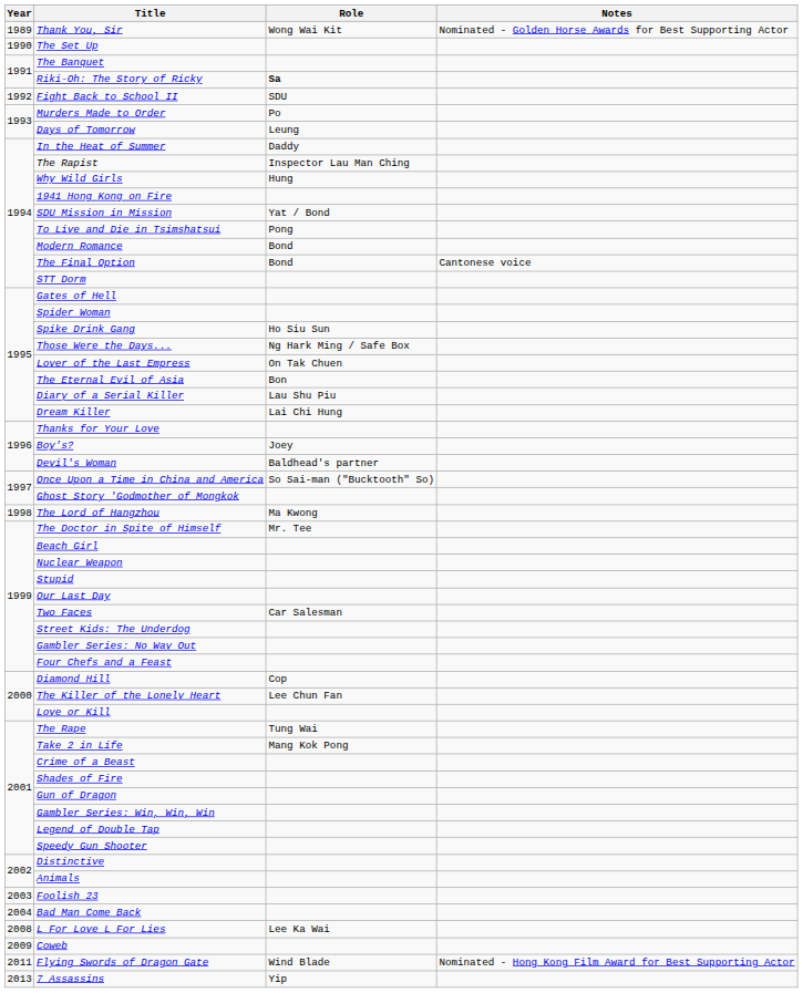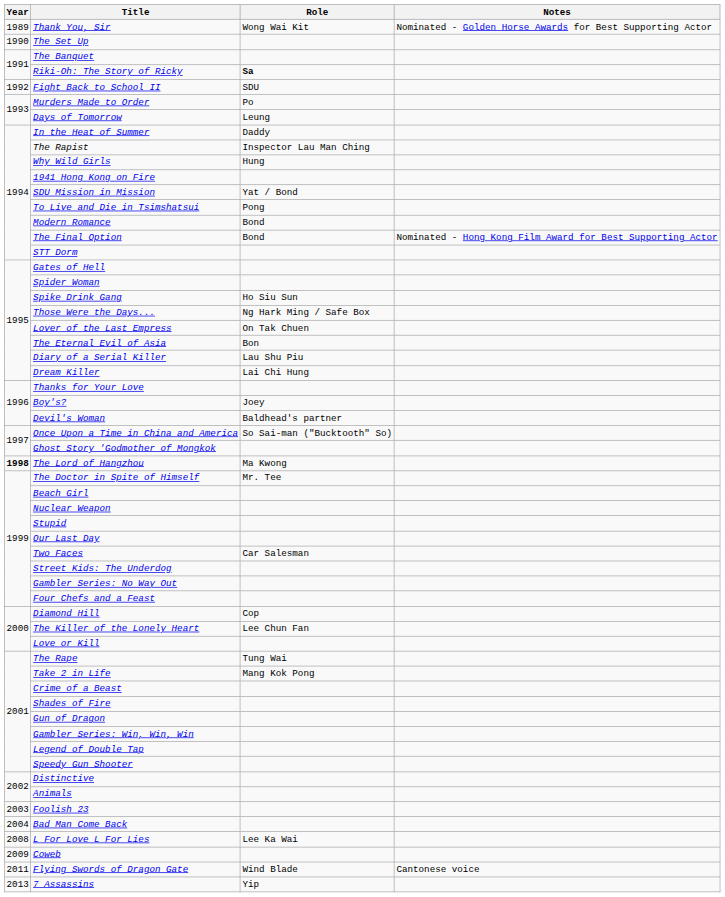The Final Option | Notes: Cantonese voice -> Nominated - Hong Kong Film Award for Best Supporting Actor
The Lord of Hangzhou | Year: normal -> bold
Flying Swords of Dragon Gate | Notes: Nominated - Hong Kong Film Award for Best Supporting Actor -> Cantonese voice
